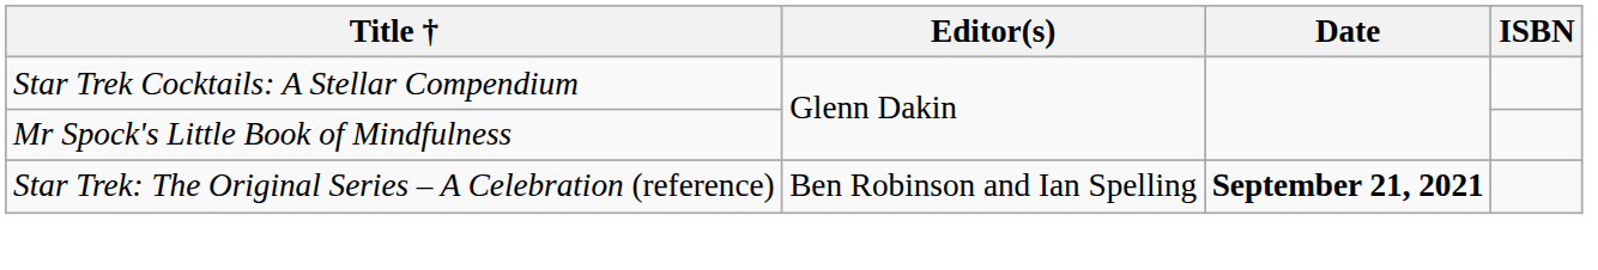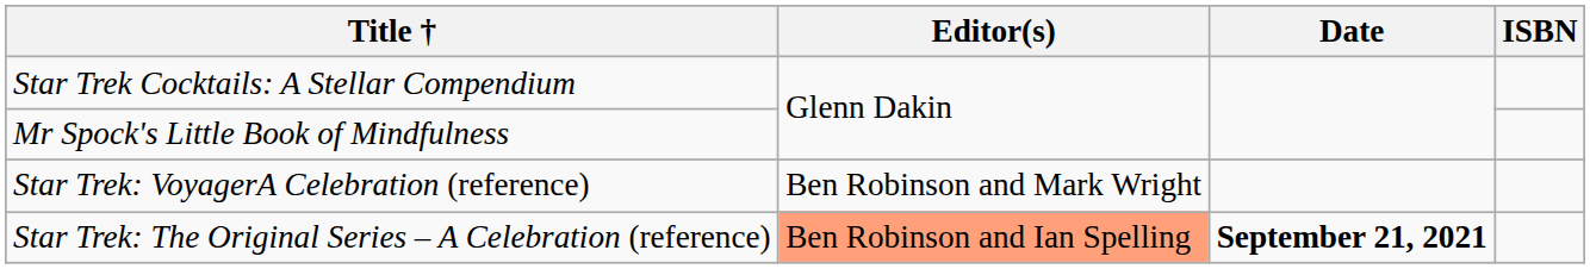+ row: Star Trek: VoyagerA Celebration (reference) | Ben Robinson and Mark Wright
Star Trek: The Original Series – A Celebration (reference) | Editor(s): no background -> lightsalmon background
